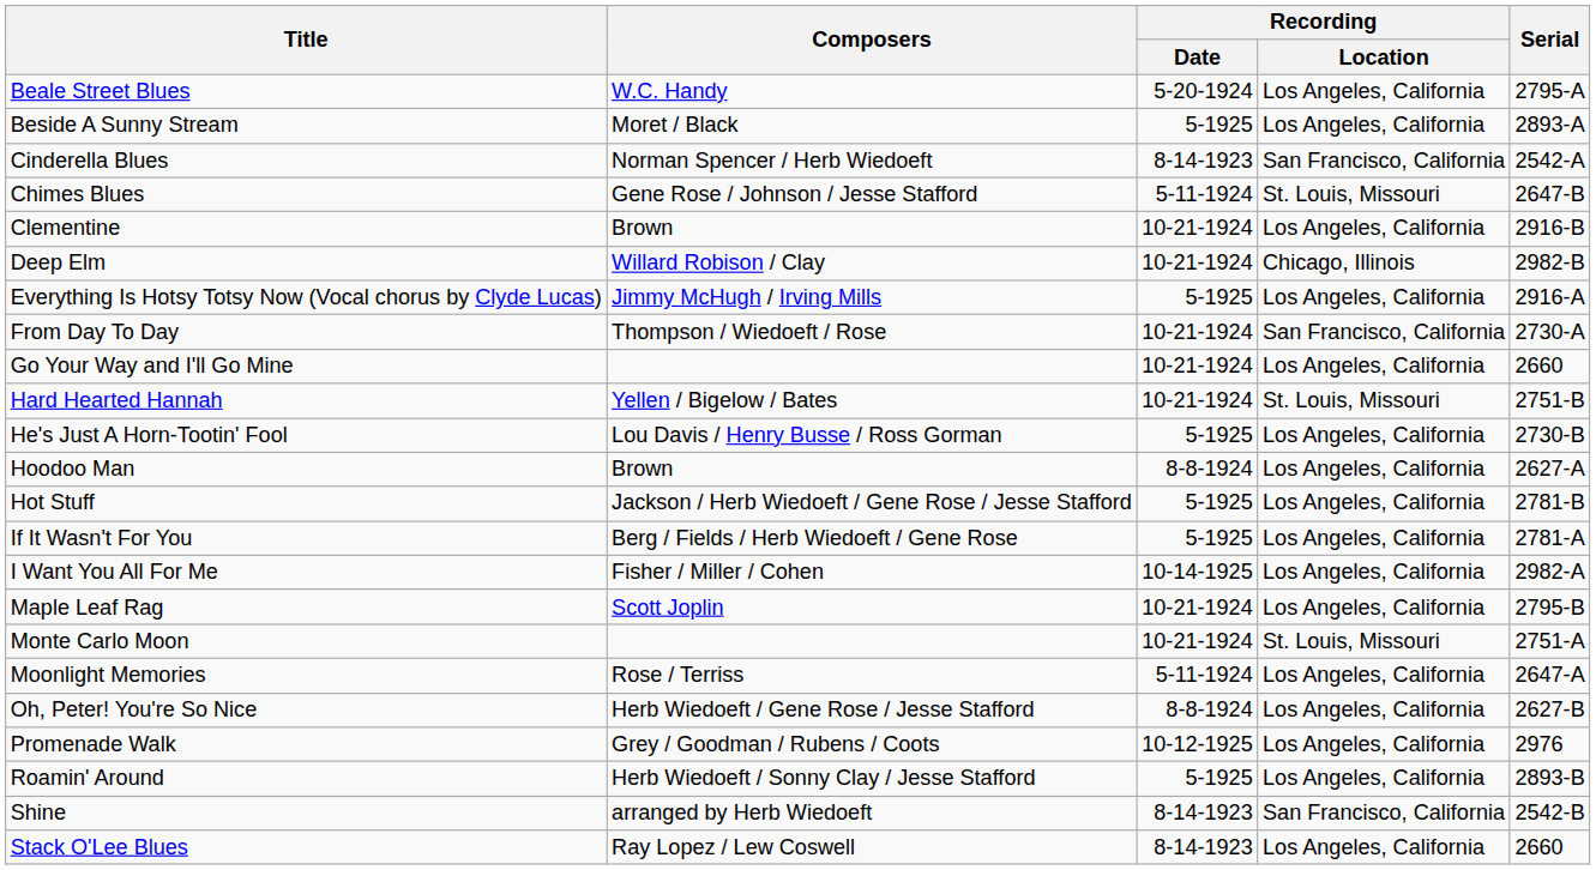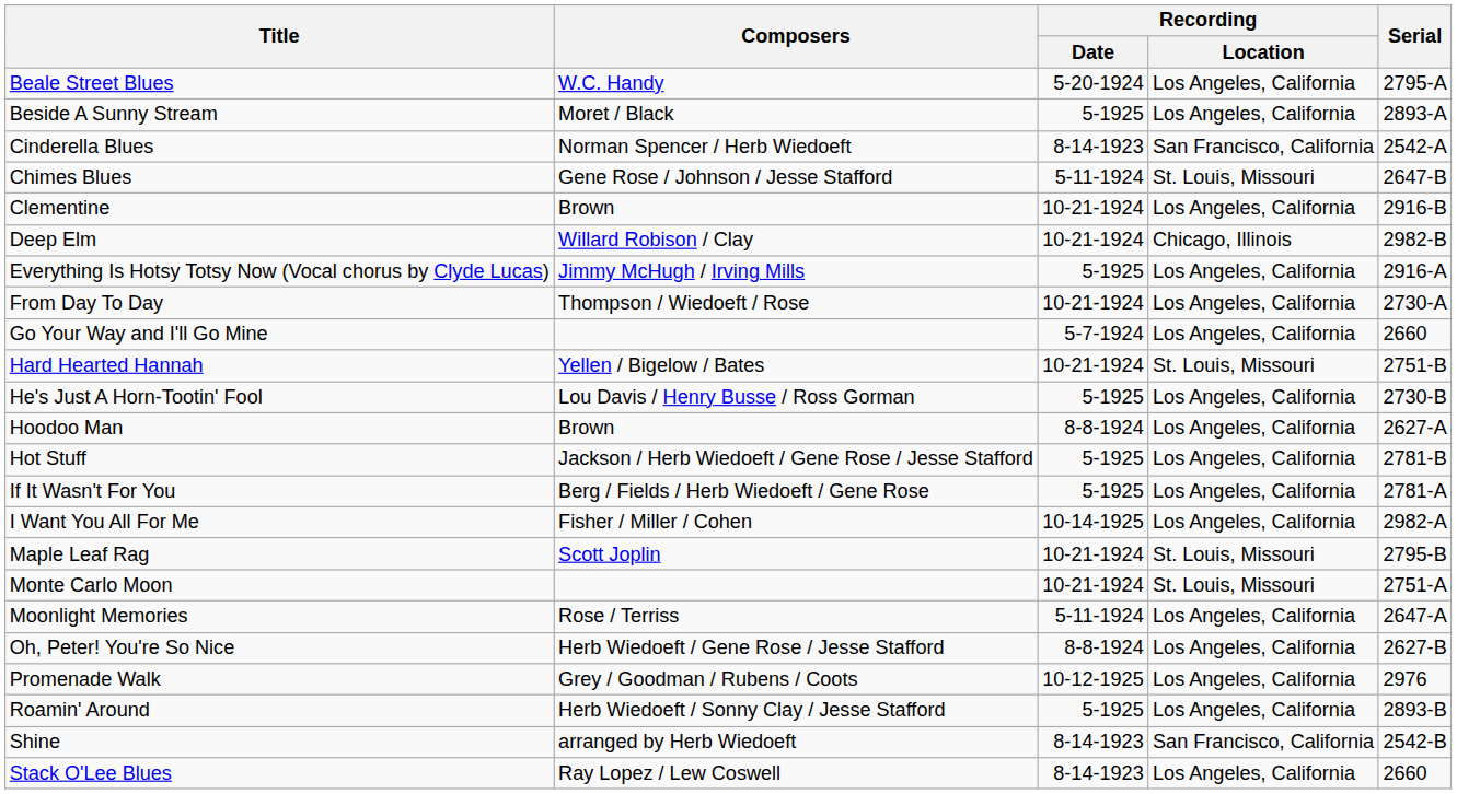From Day To Day | Recording / Location: San Francisco, California -> Los Angeles, California
Go Your Way and I'll Go Mine | Recording / Date: 10-21-1924 -> 5-7-1924
Maple Leaf Rag | Recording / Location: Los Angeles, California -> St. Louis, Missouri
